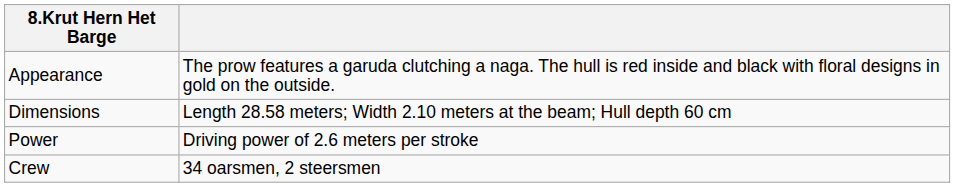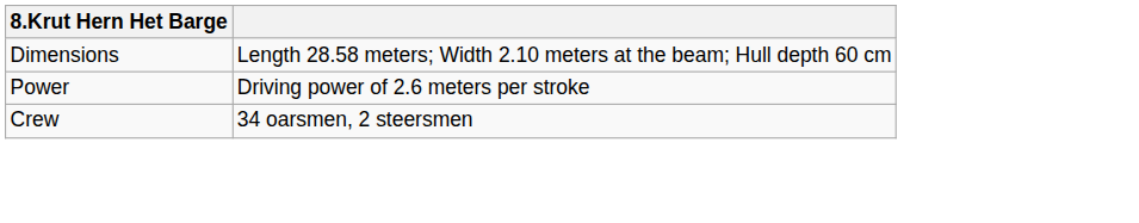- row: Appearance | The prow features a garuda clutching a naga. The hull is red inside and black with floral designs in gold on the outside.
